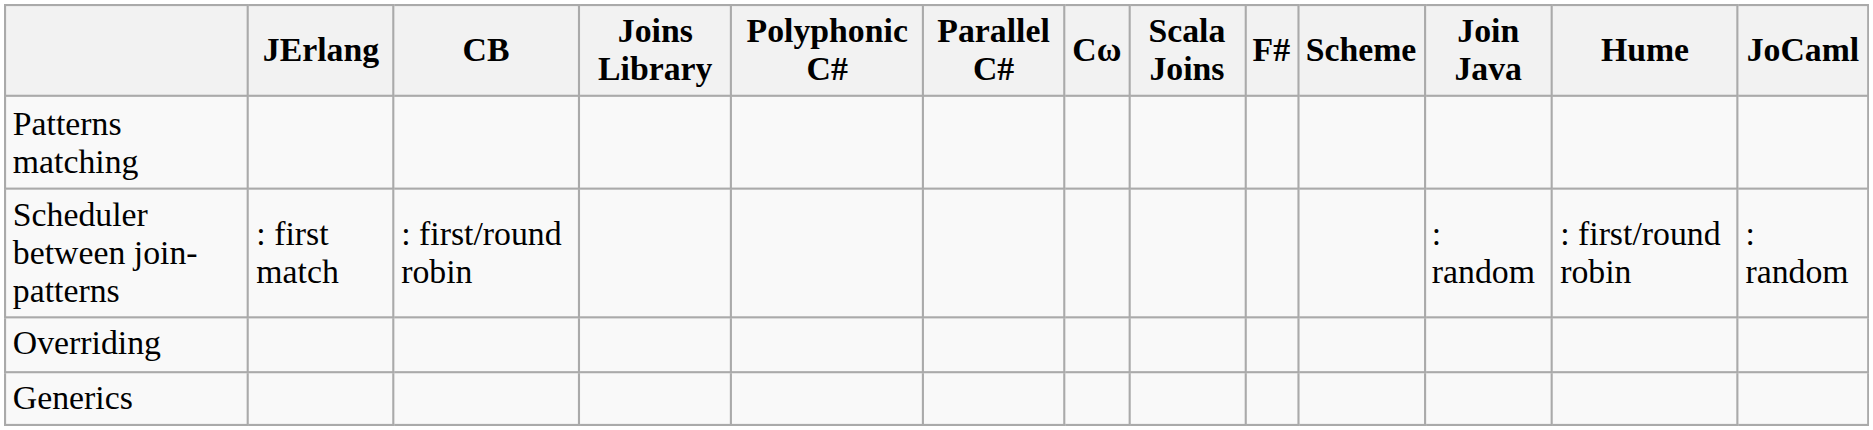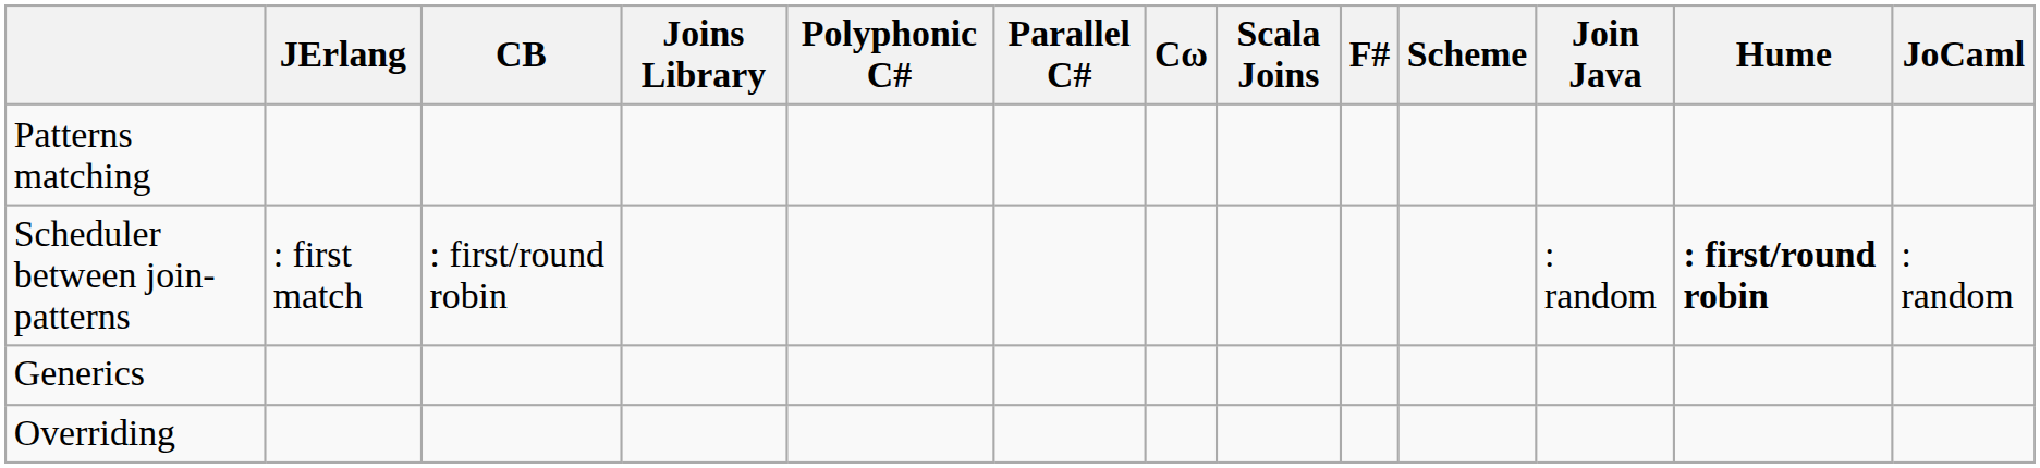Scheduler between join-patterns | Hume: normal -> bold
rows swapped: Generics <-> Overriding
